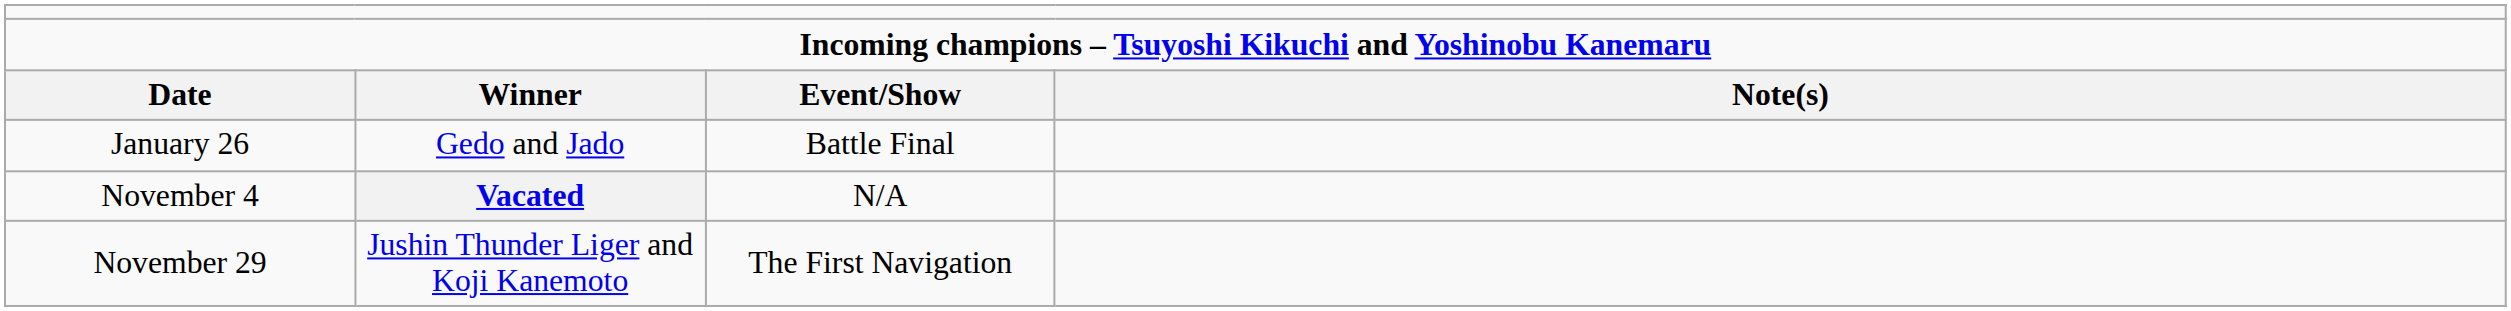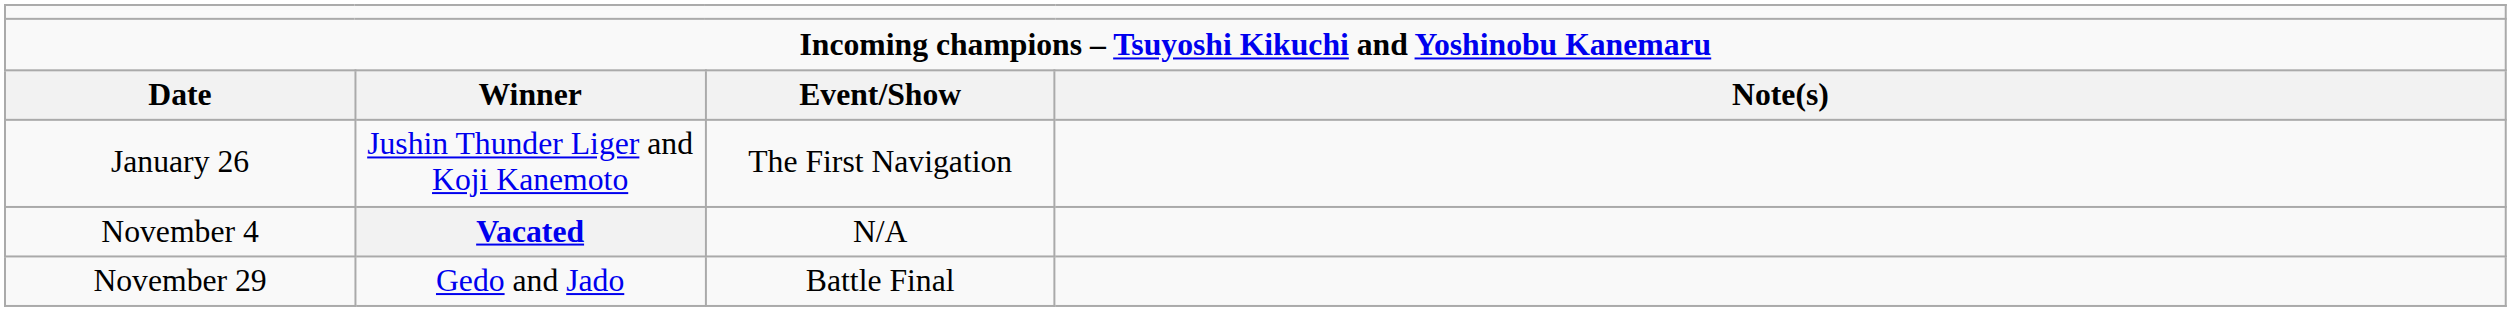January 26 | column 2: Gedo and Jado -> Jushin Thunder Liger and Koji Kanemoto
January 26 | column 3: Battle Final -> The First Navigation
November 29 | column 2: Jushin Thunder Liger and Koji Kanemoto -> Gedo and Jado
November 29 | column 3: The First Navigation -> Battle Final
